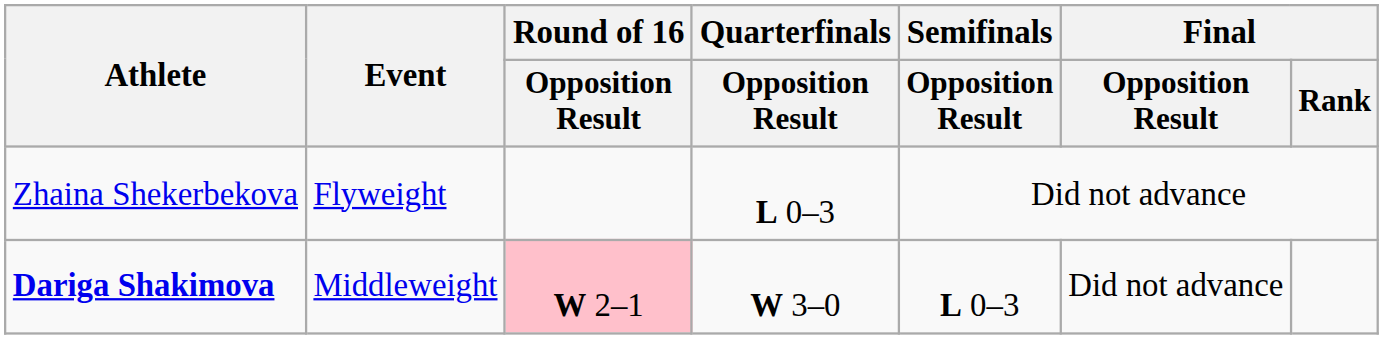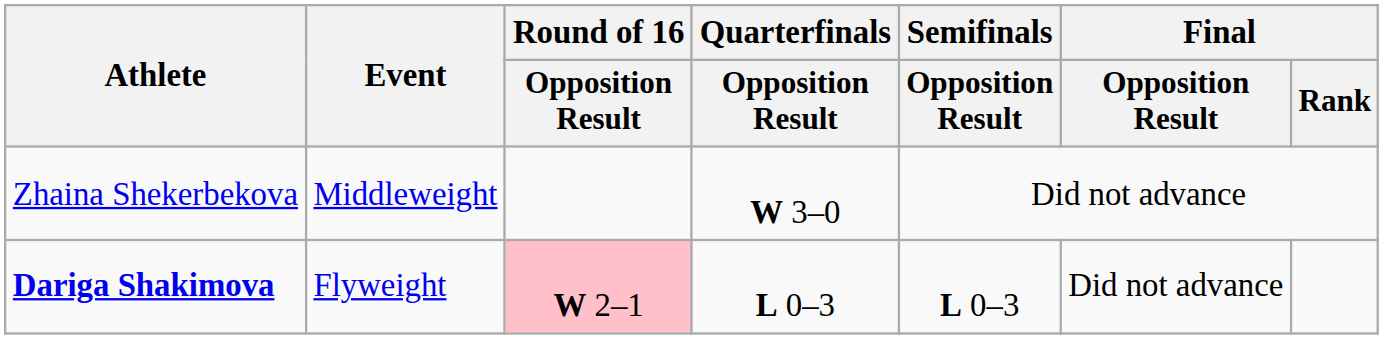Zhaina Shekerbekova | Event: Flyweight -> Middleweight
Zhaina Shekerbekova | Quarterfinals / Opposition Result: L 0–3 -> W 3–0
Dariga Shakimova | Event: Middleweight -> Flyweight
Dariga Shakimova | Quarterfinals / Opposition Result: W 3–0 -> L 0–3
